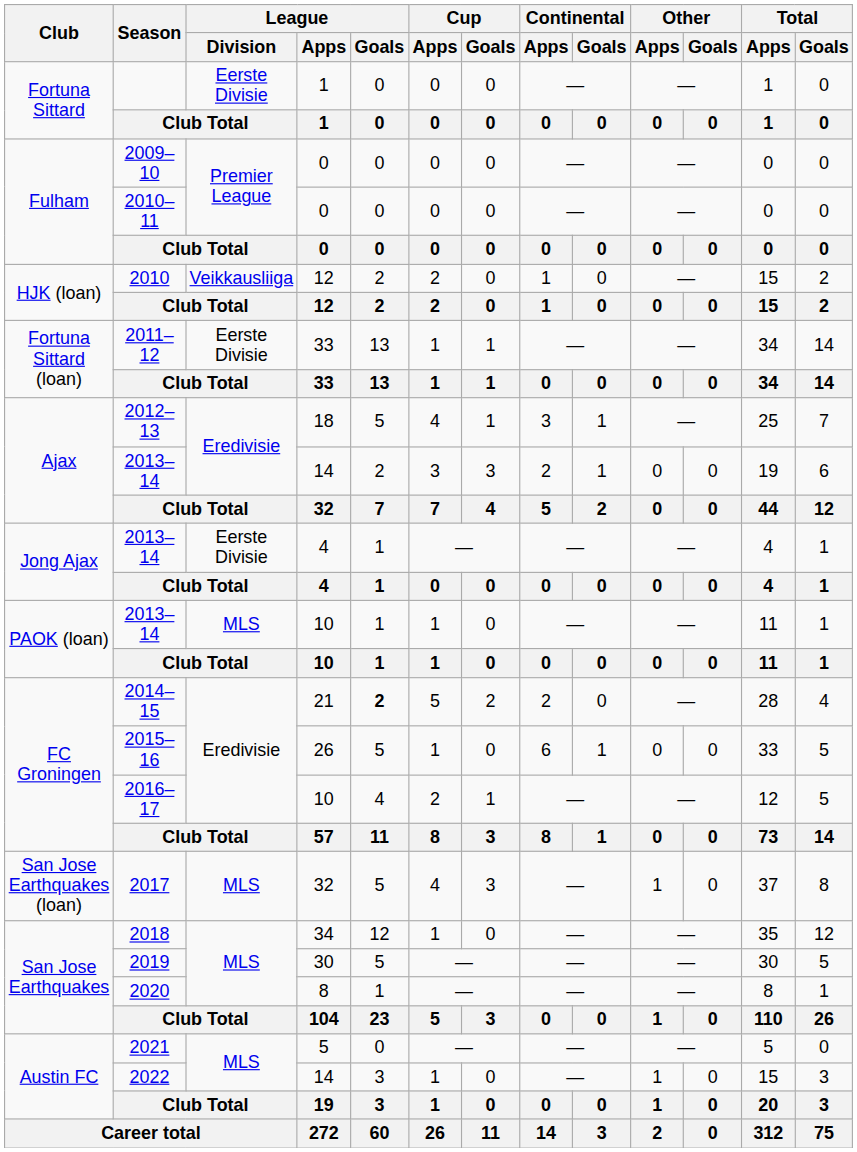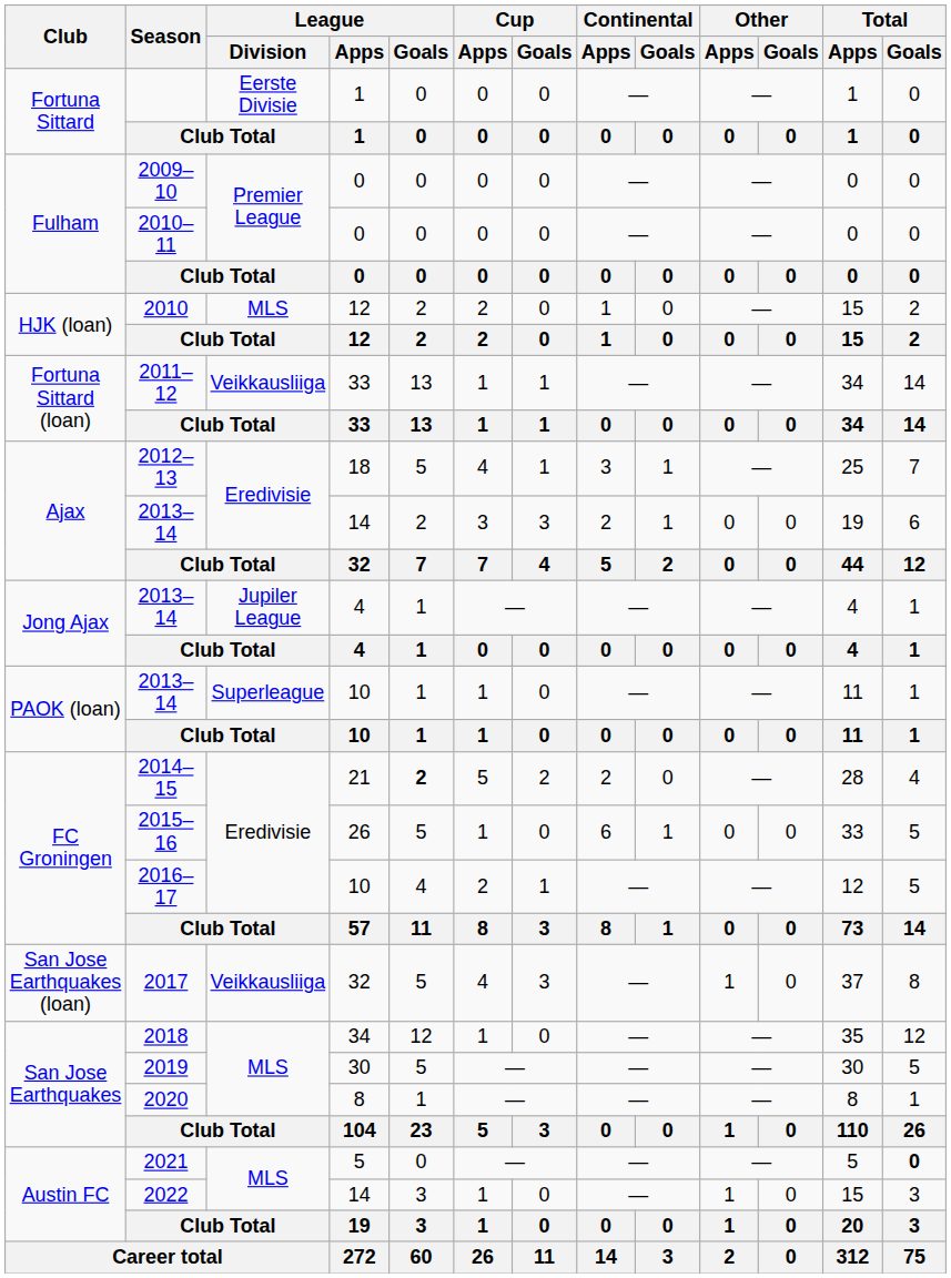2010 | League / Division: Veikkausliiga -> MLS
2011–12 | League / Division: Eerste Divisie -> Veikkausliiga
2013–14 / 4 | League / Division: Eerste Divisie -> Jupiler League
2013–14 / 10 | League / Division: MLS -> Superleague
2017 | League / Division: MLS -> Veikkausliiga
2021 | Total / Goals: normal -> bold
